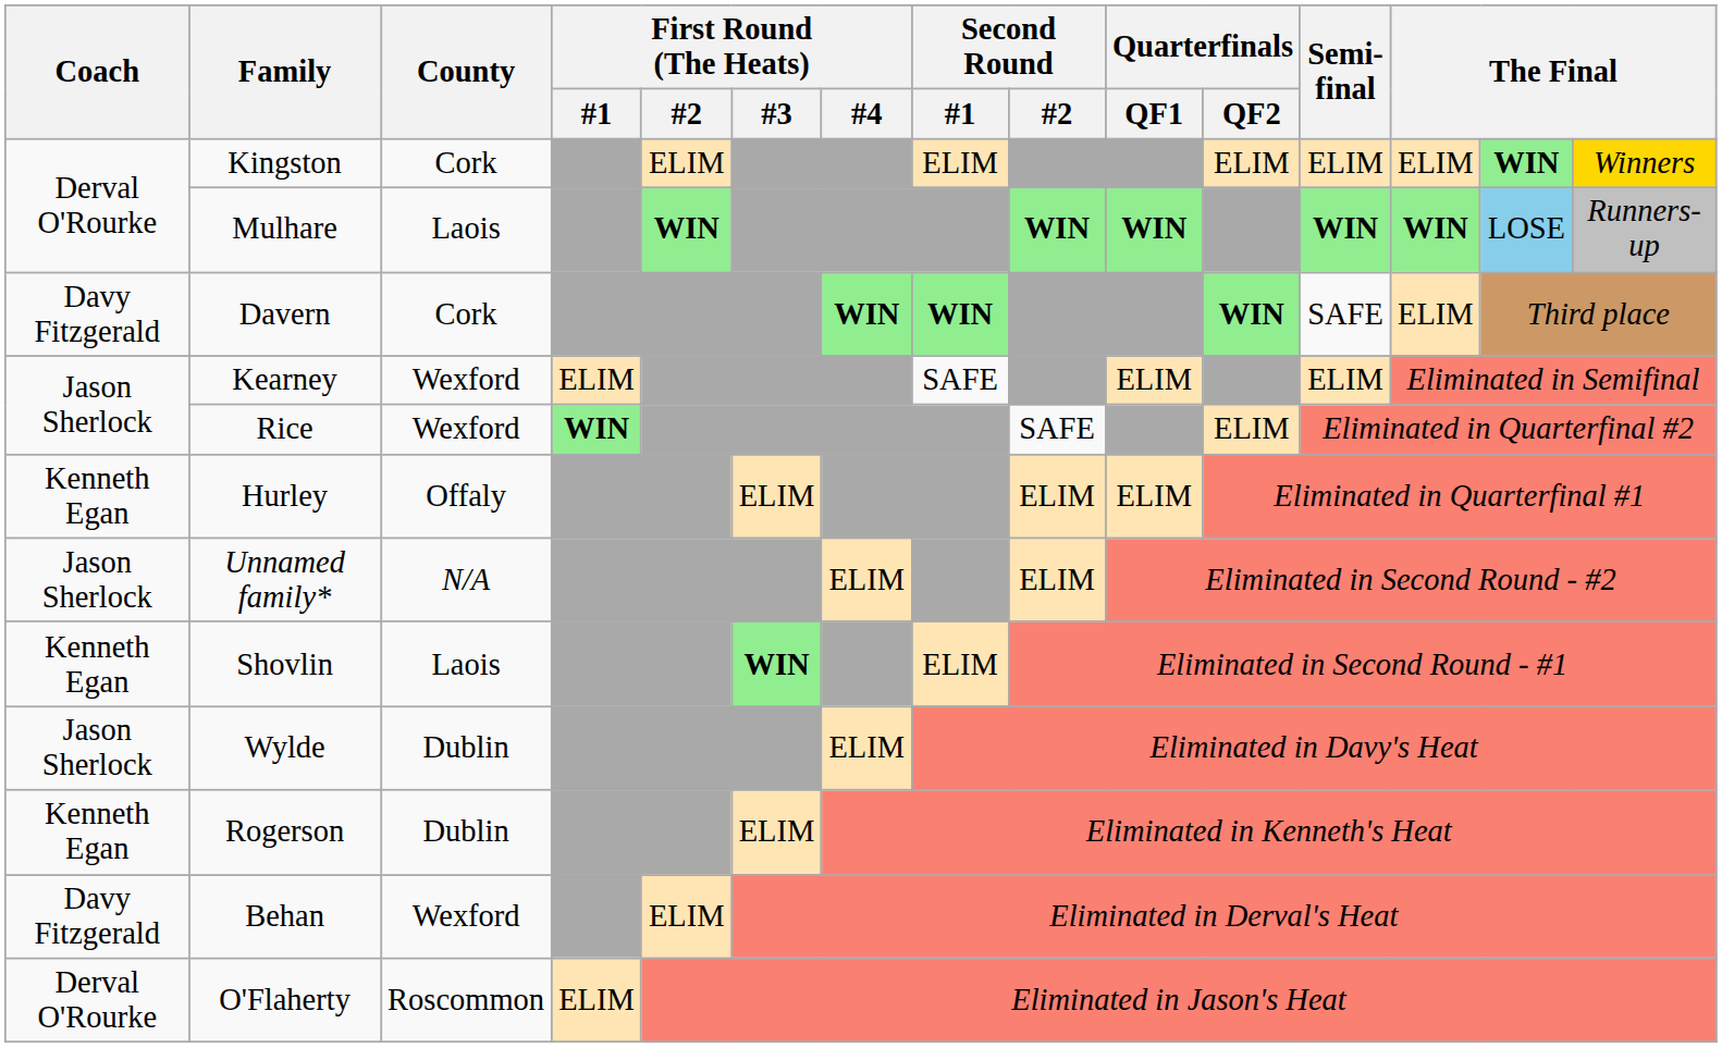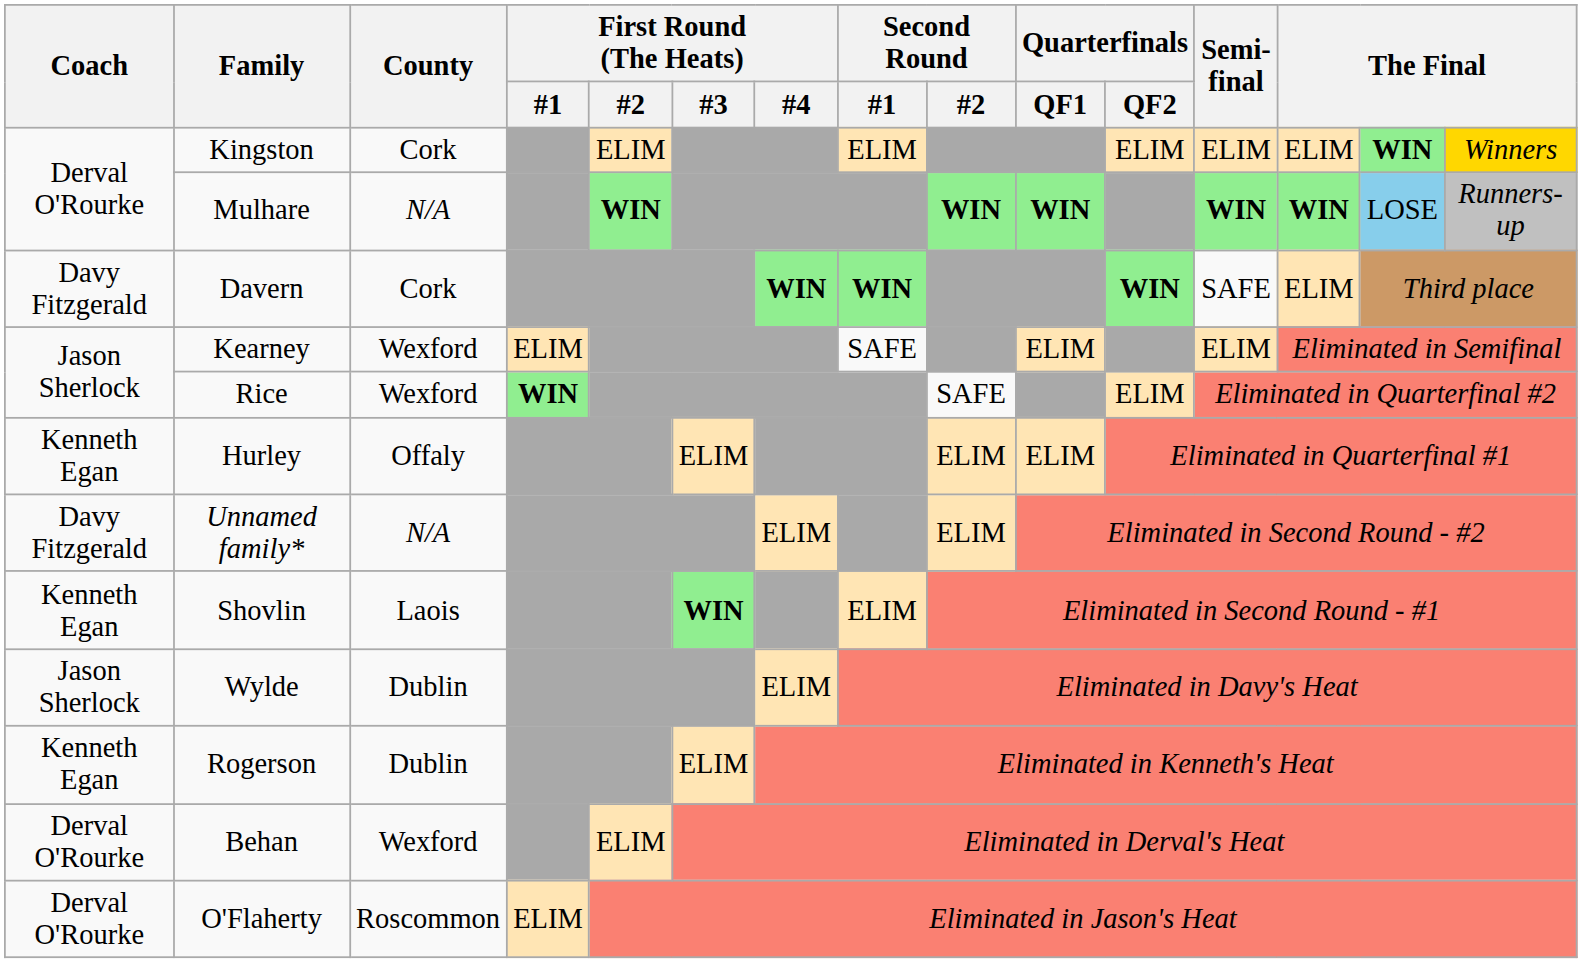Mulhare | County: Laois -> N/A
Unnamed family* | Coach: Jason Sherlock -> Davy Fitzgerald
Behan | Coach: Davy Fitzgerald -> Derval O'Rourke
